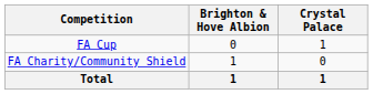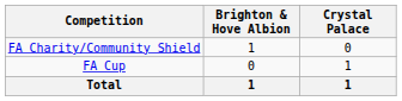rows swapped: FA Cup <-> FA Charity/Community Shield
